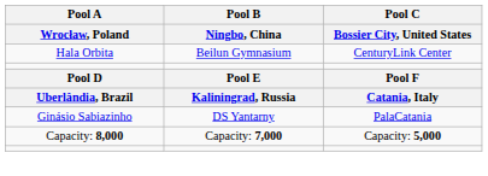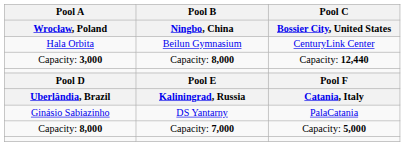+ row: Capacity: 3,000 | Capacity: 8,000 | Capacity: 12,440
